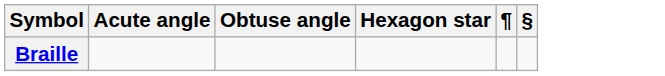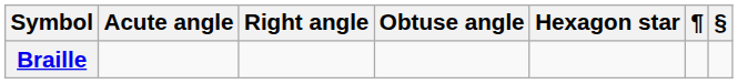+ column: Right angle
